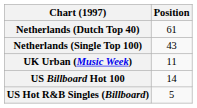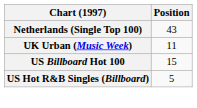- row: Netherlands (Dutch Top 40) | 61
US Billboard Hot 100 | Position: 14 -> 15
